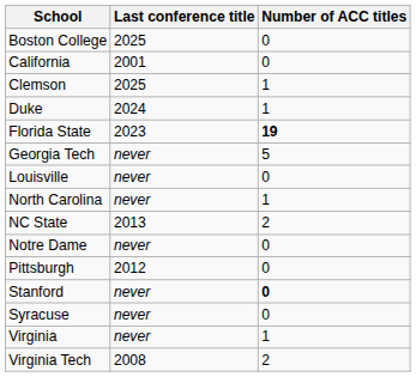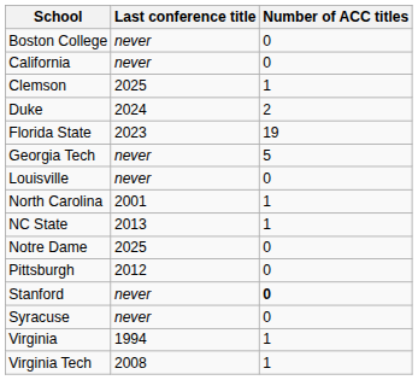Boston College | Last conference title: 2025 -> never
California | Last conference title: 2001 -> never
Duke | Number of ACC titles: 1 -> 2
Florida State | Number of ACC titles: bold -> normal
North Carolina | Last conference title: never -> 2001
NC State | Number of ACC titles: 2 -> 1
Notre Dame | Last conference title: never -> 2025
Virginia | Last conference title: never -> 1994
Virginia Tech | Number of ACC titles: 2 -> 1
